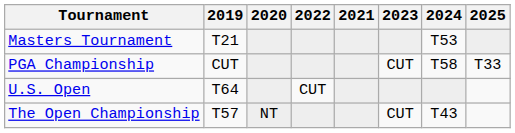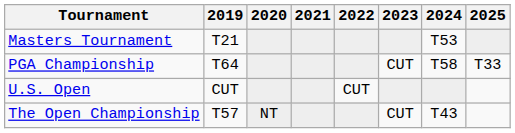columns swapped: 2021 <-> 2022
PGA Championship | 2019: CUT -> T64
U.S. Open | 2019: T64 -> CUT
